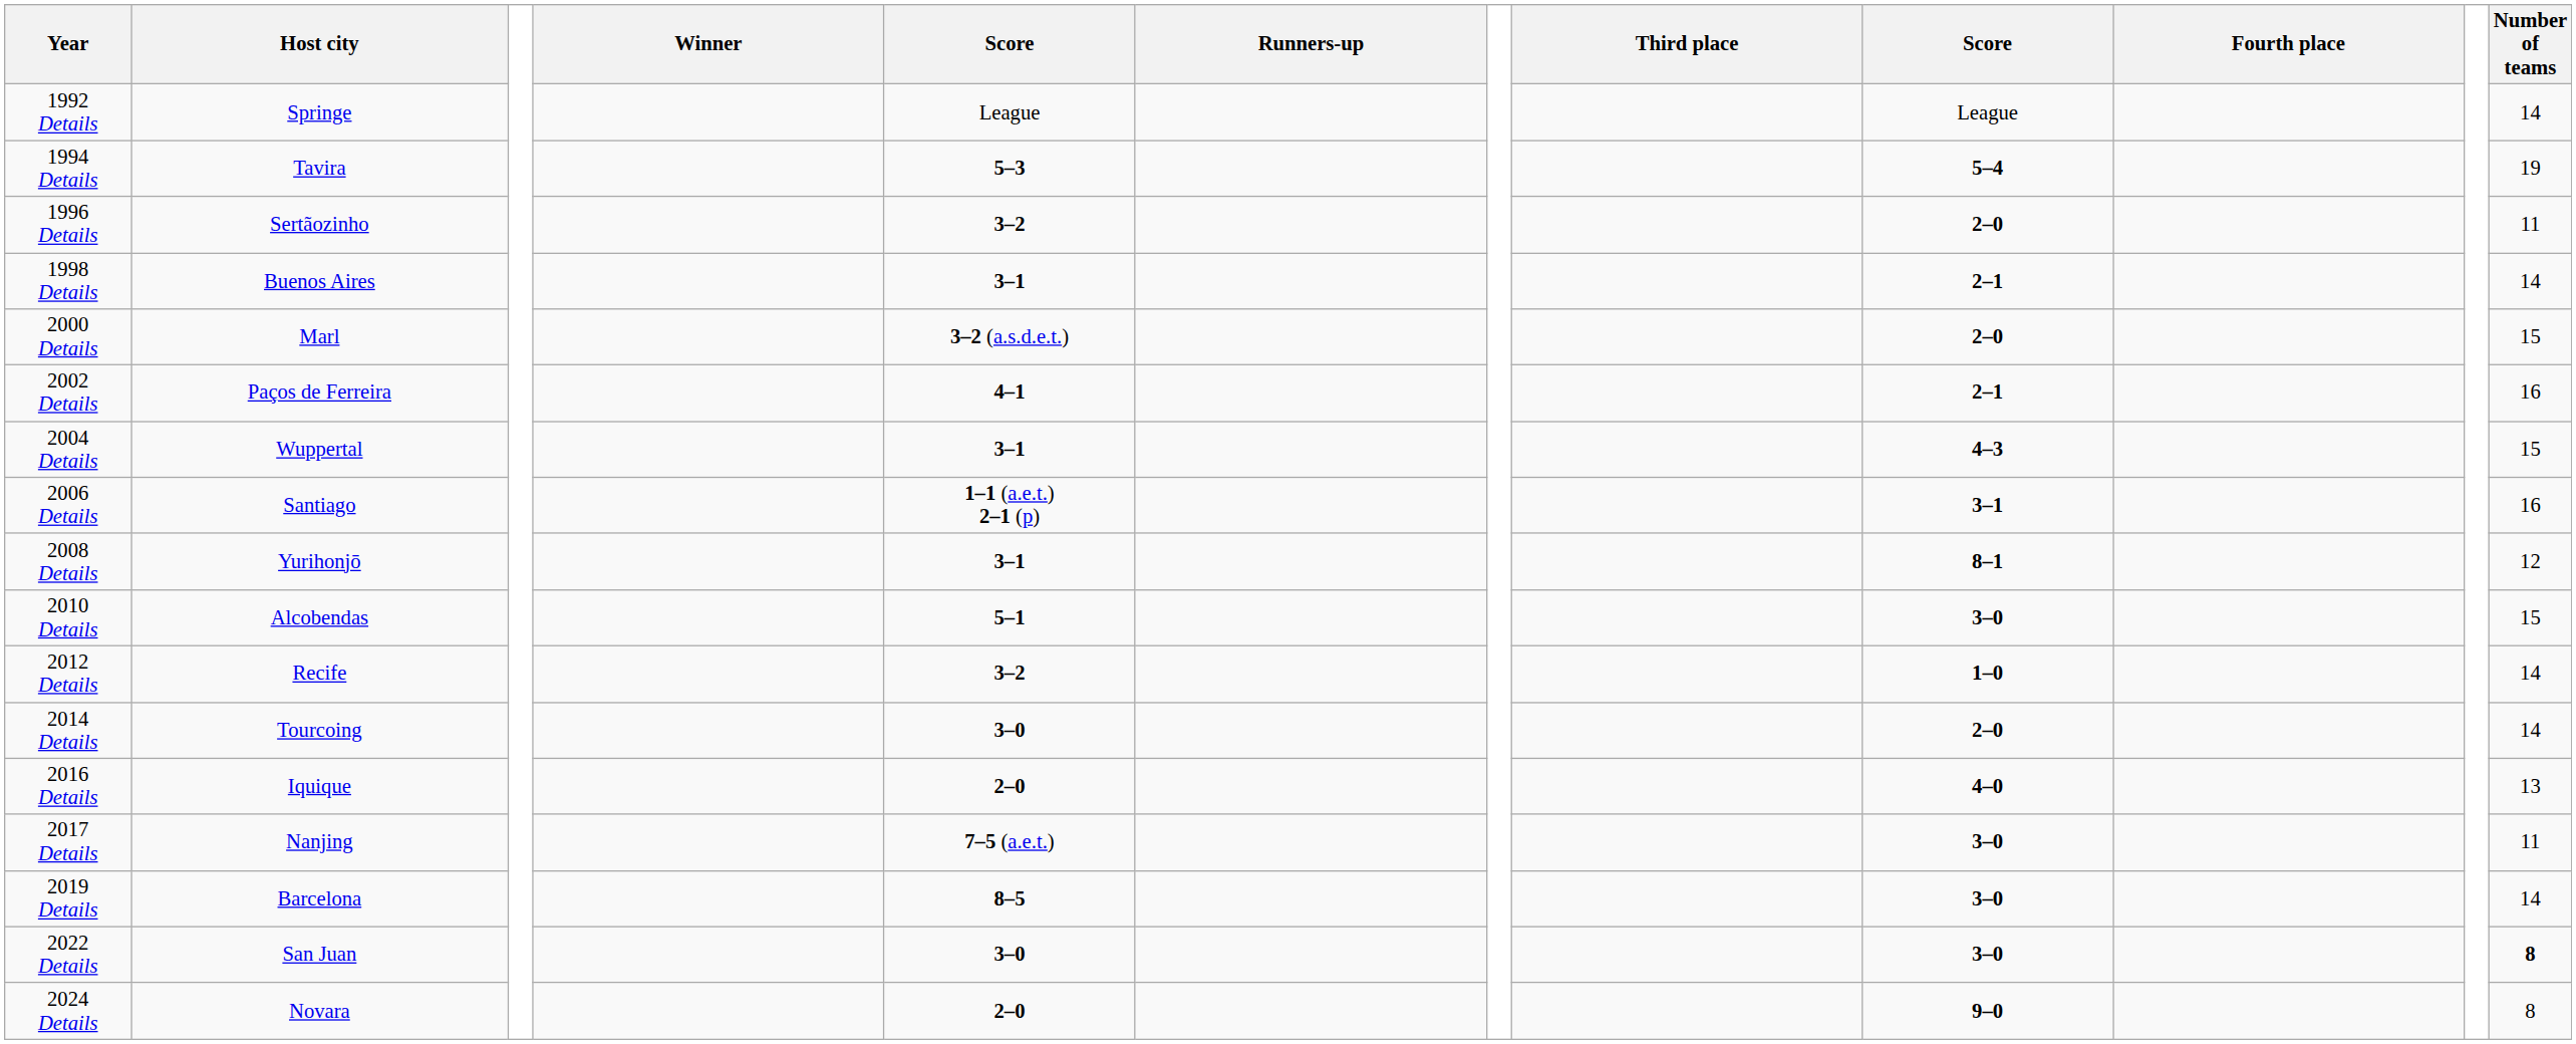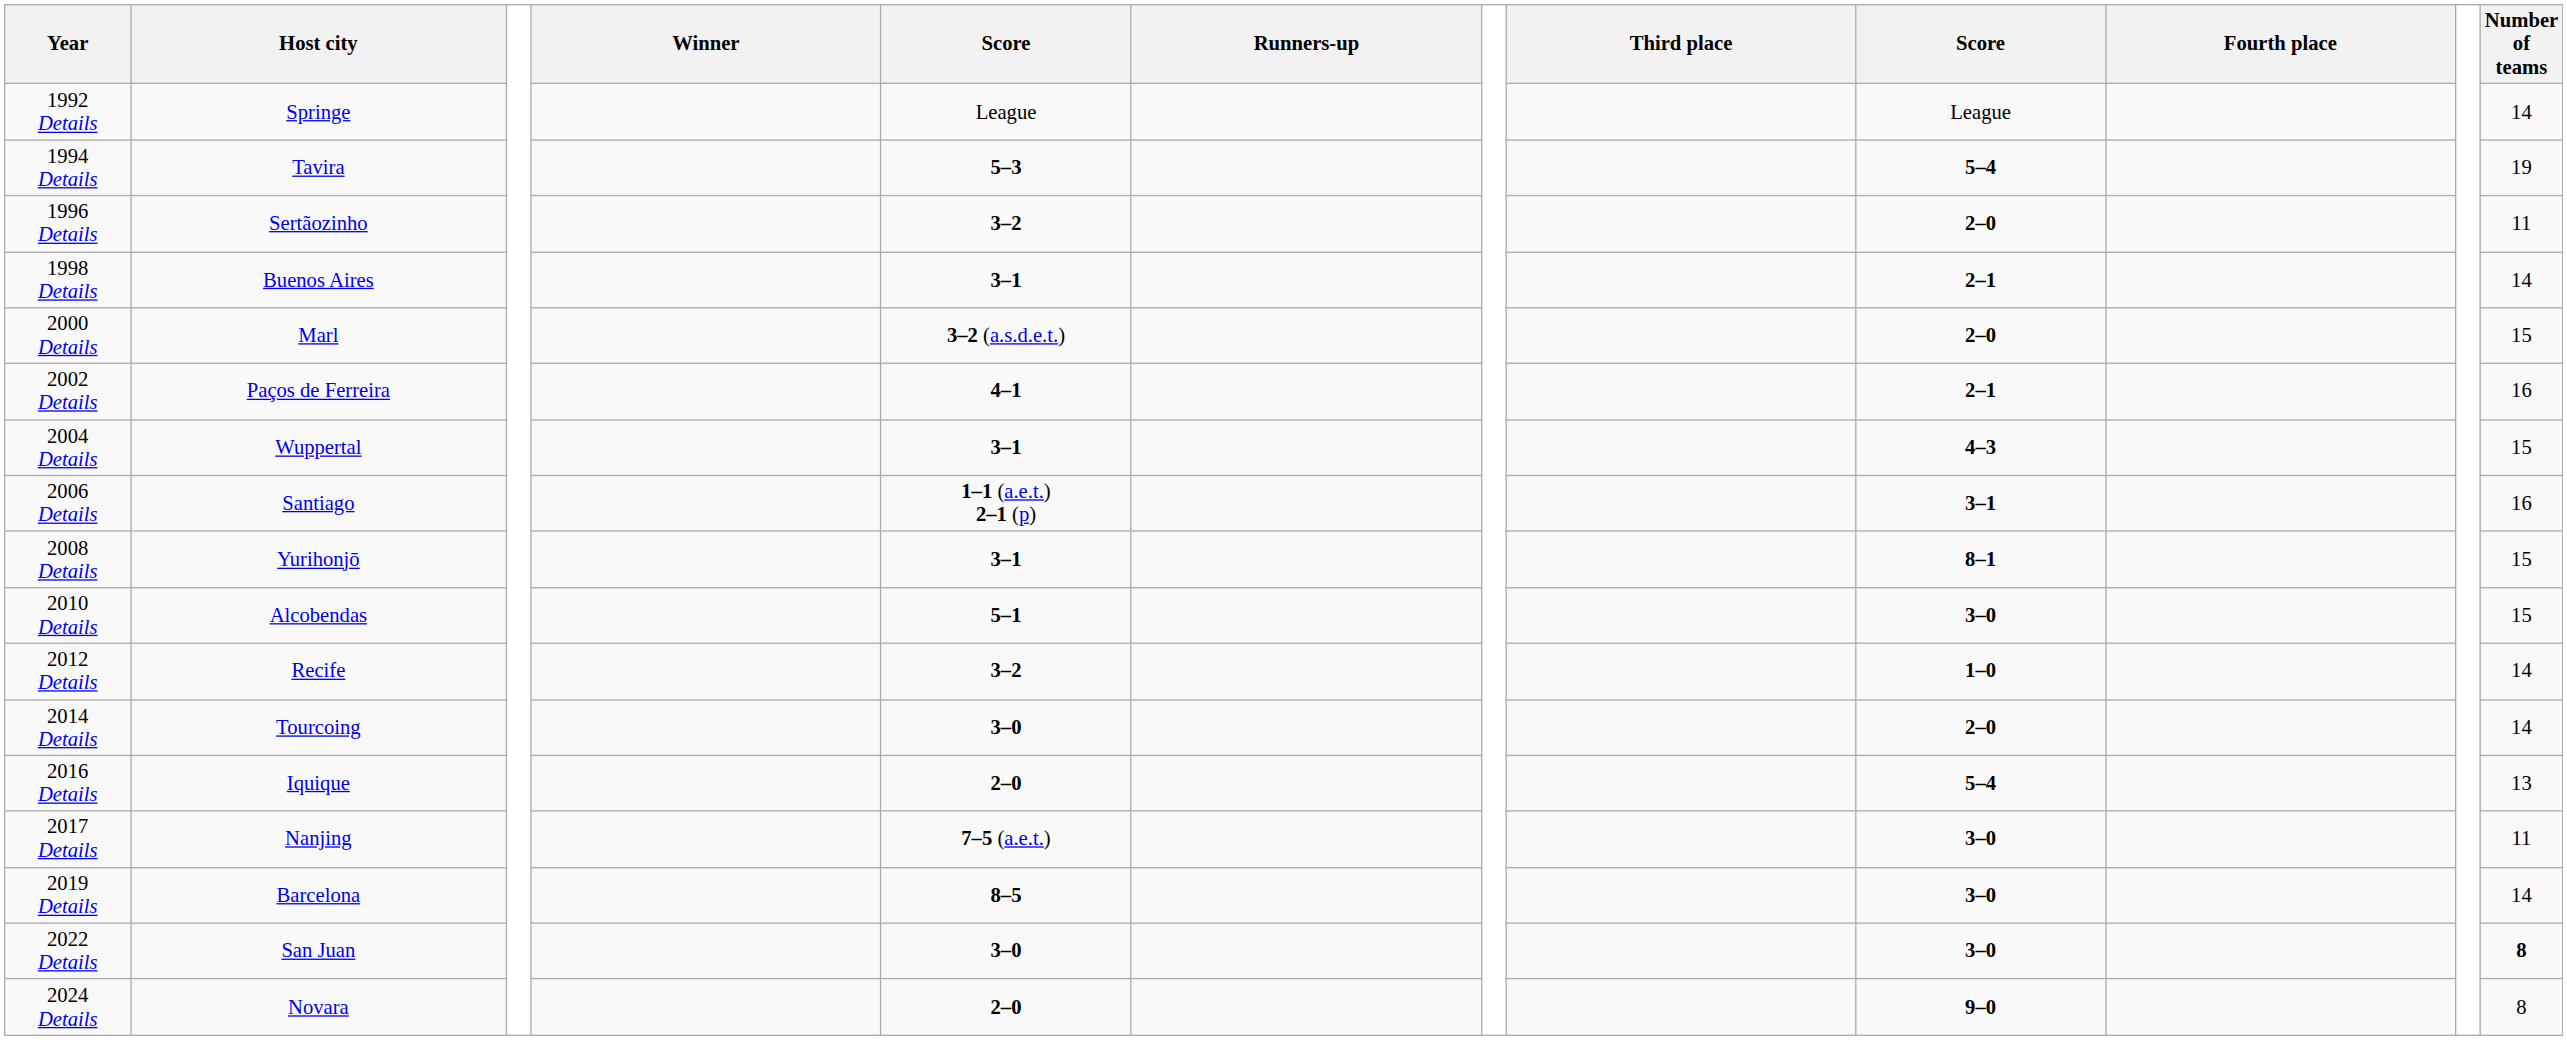2008 Details | Number of teams: 12 -> 15
2016 Details | column 9: 4–0 -> 5–4
